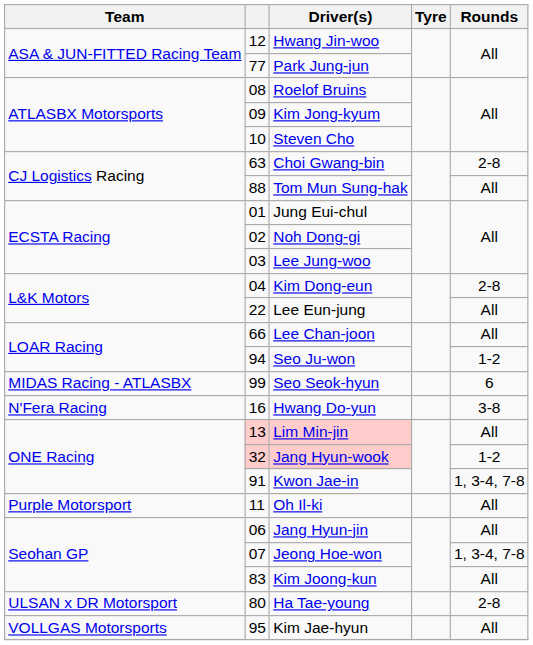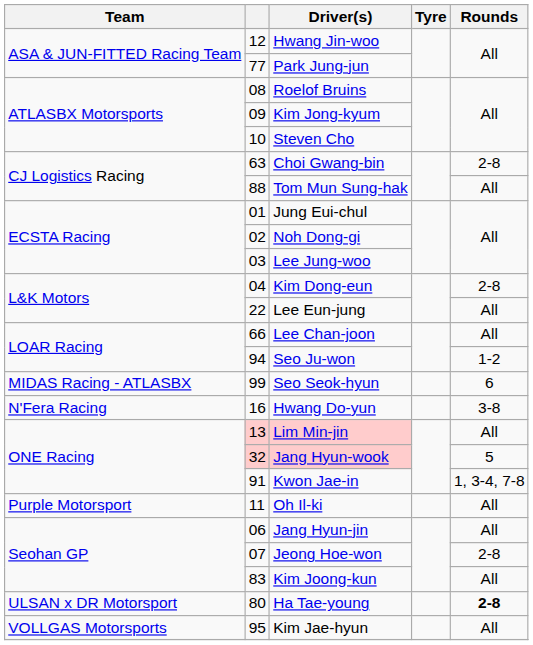Jang Hyun-wook | Rounds: 1-2 -> 5
Jeong Hoe-won | Rounds: 1, 3-4, 7-8 -> 2-8
Ha Tae-young | Rounds: normal -> bold
